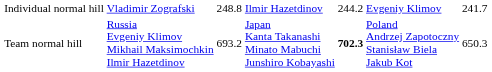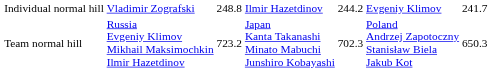Team normal hill | column 3: 693.2 -> 723.2
Team normal hill | column 5: bold -> normal
